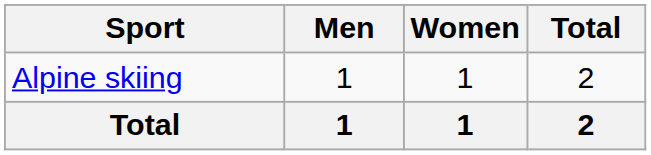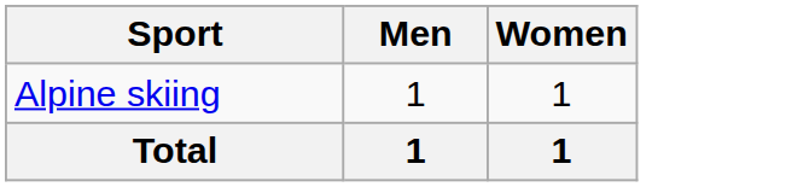- column: Total | 2 | 2
